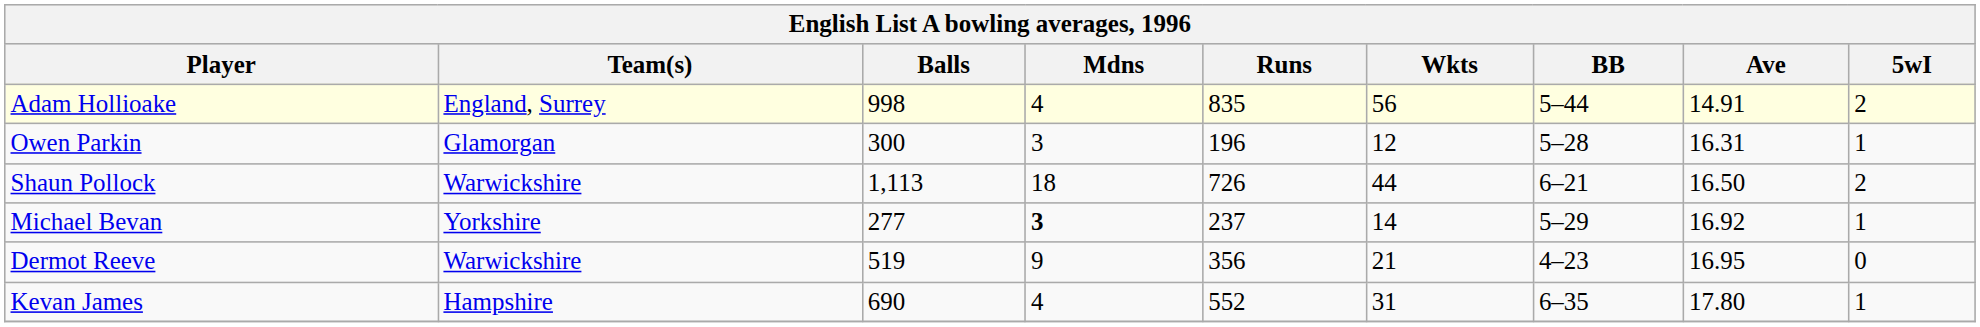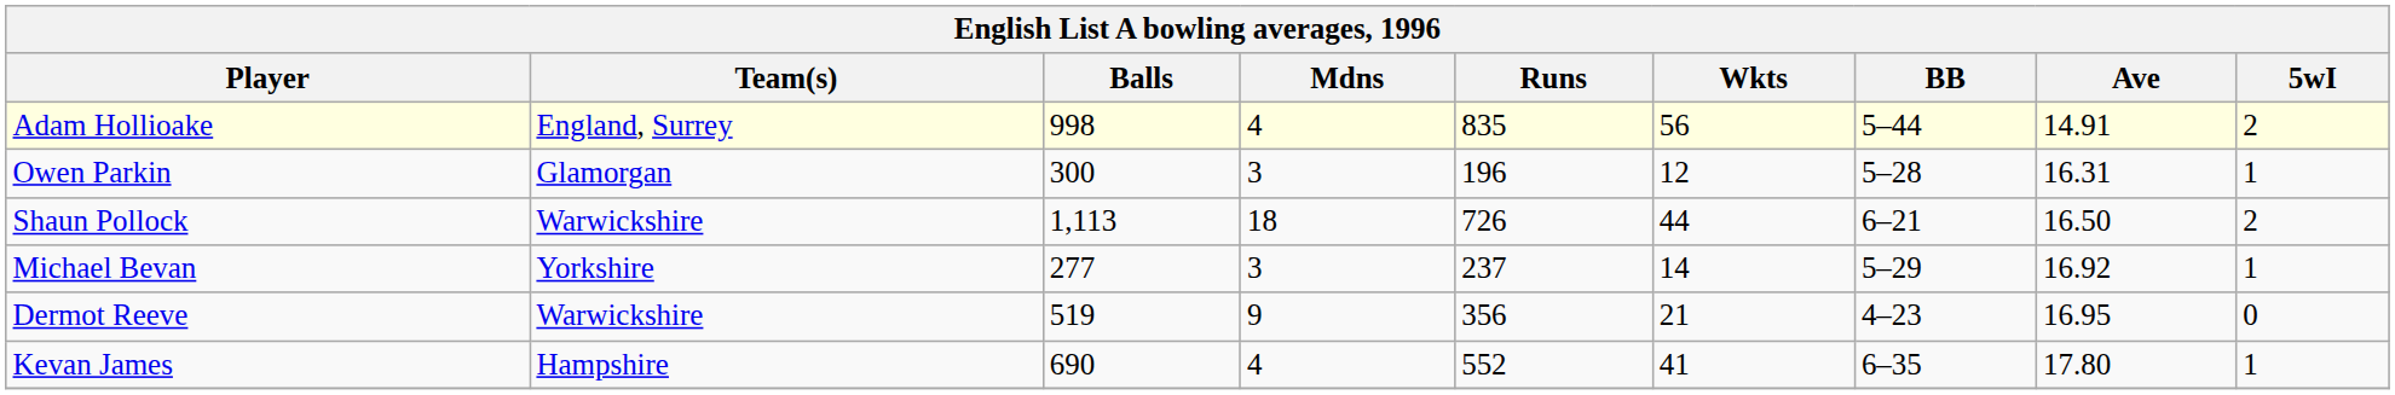Michael Bevan | Mdns: bold -> normal
Kevan James | Wkts: 31 -> 41
